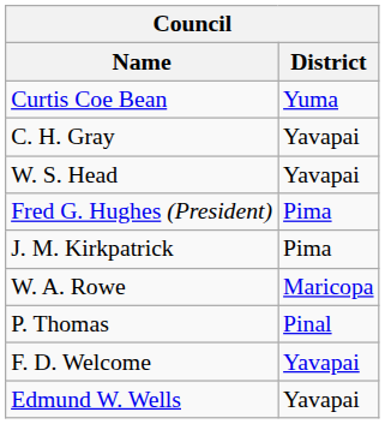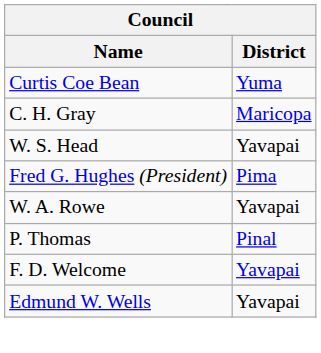C. H. Gray | District: Yavapai -> Maricopa
- row: J. M. Kirkpatrick | Pima
W. A. Rowe | District: Maricopa -> Yavapai
